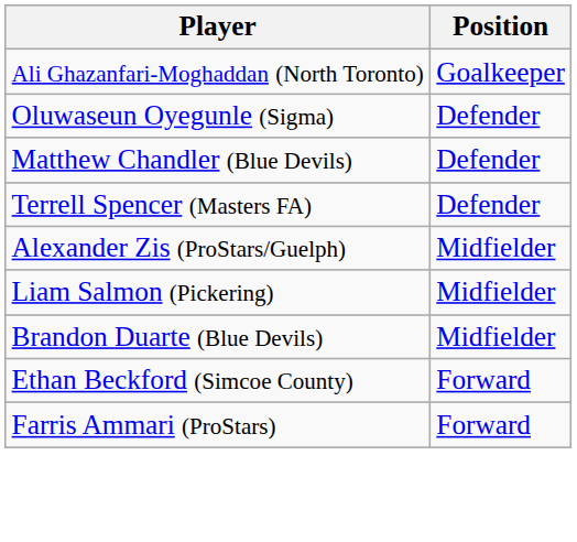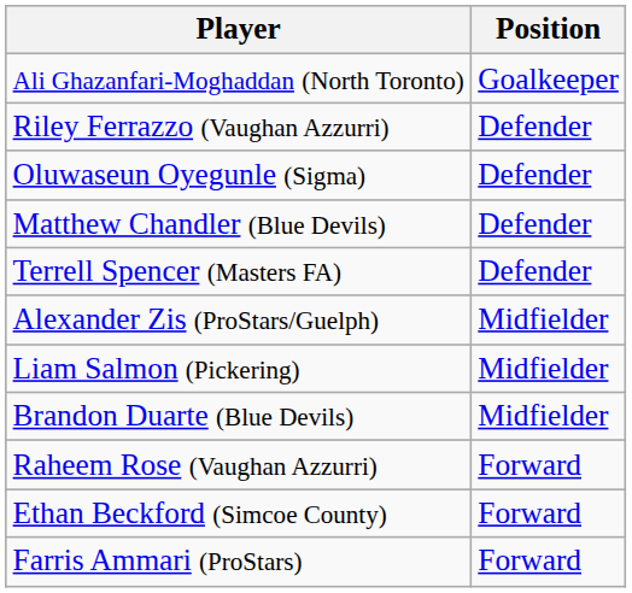+ row: Riley Ferrazzo (Vaughan Azzurri) | Defender
+ row: Raheem Rose (Vaughan Azzurri) | Forward
